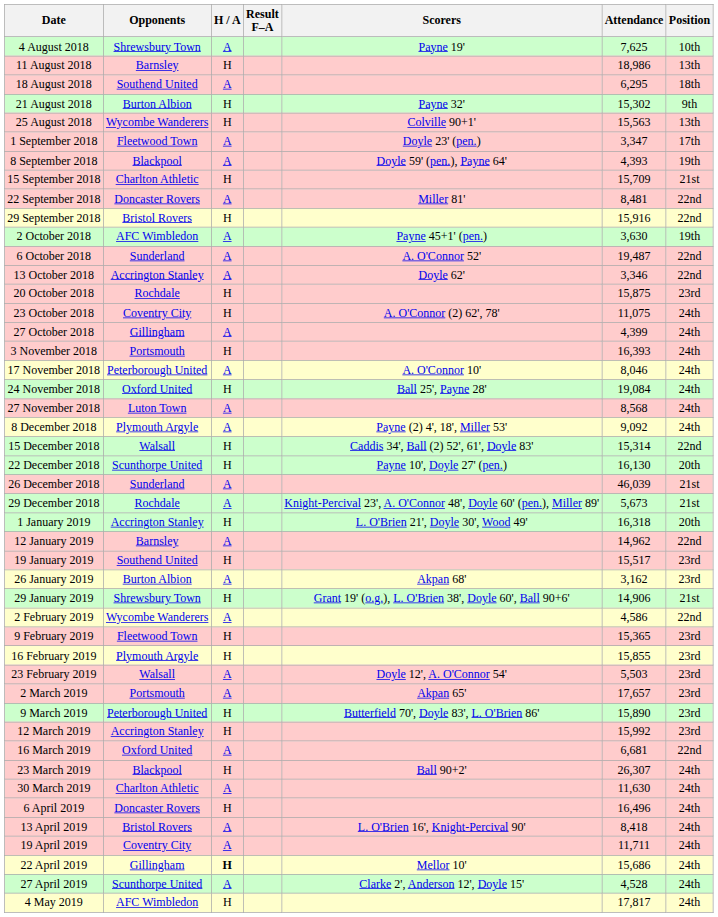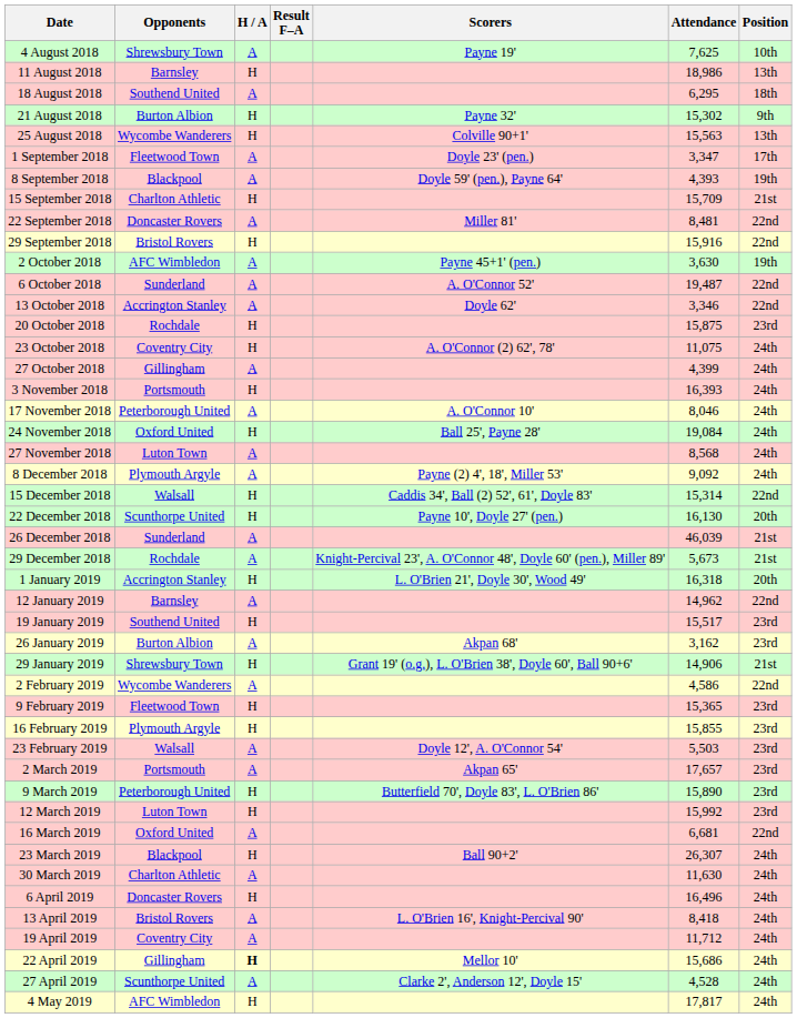12 March 2019 | Opponents: Accrington Stanley -> Luton Town
19 April 2019 | Attendance: 11,711 -> 11,712
